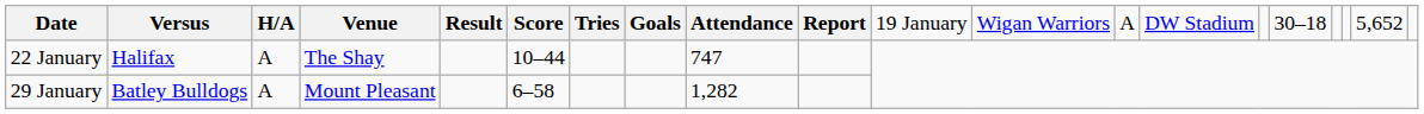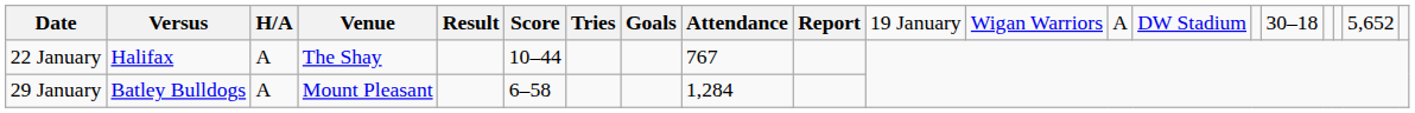22 January | column 9: 747 -> 767
29 January | column 9: 1,282 -> 1,284
